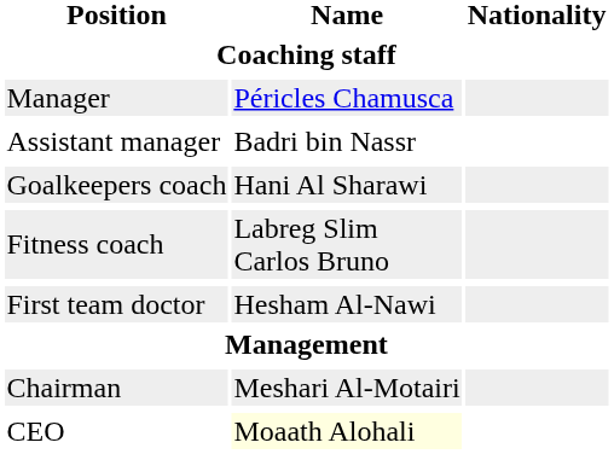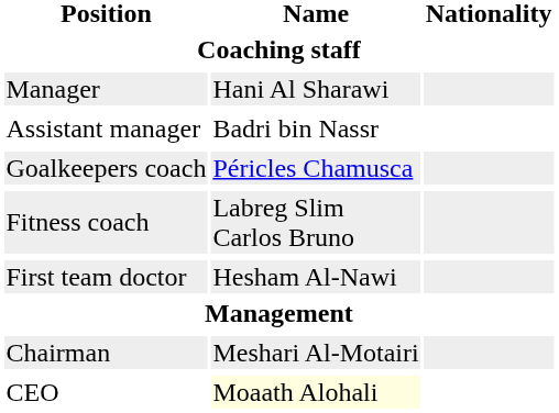Manager | Name: Péricles Chamusca -> Hani Al Sharawi
Goalkeepers coach | Name: Hani Al Sharawi -> Péricles Chamusca
